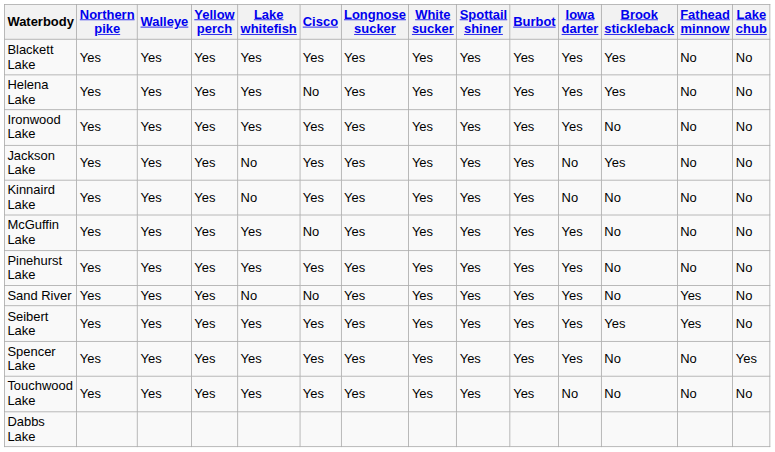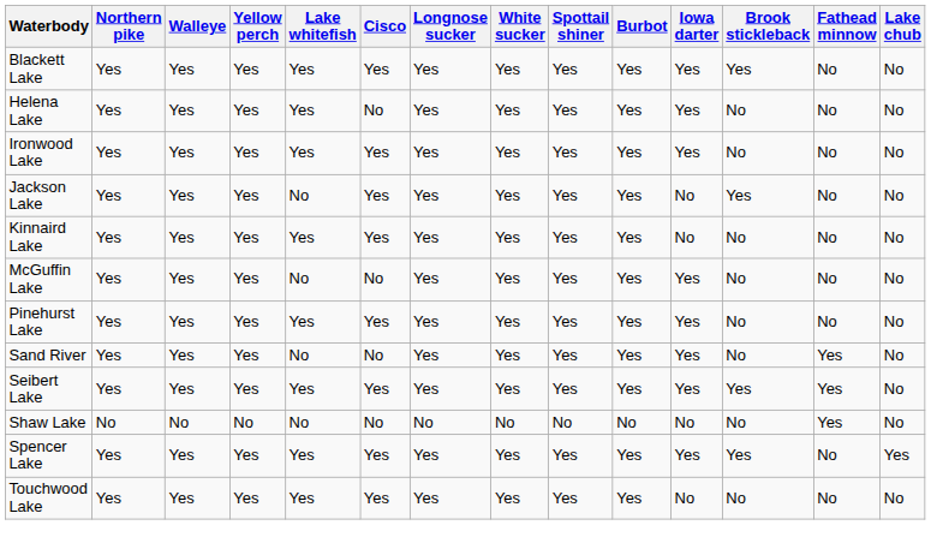Helena Lake | Brook stickleback: Yes -> No
Kinnaird Lake | Lake whitefish: No -> Yes
McGuffin Lake | Lake whitefish: Yes -> No
+ row: Shaw Lake | No | No | No | No | No | No | No | No | No | No | No | Yes | No
Spencer Lake | Brook stickleback: No -> Yes
- row: Dabbs Lake
